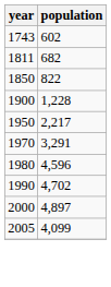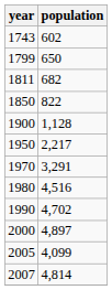+ row: 1799 | 650
1900 | population: 1,228 -> 1,128
1980 | population: 4,596 -> 4,516
+ row: 2007 | 4,814
